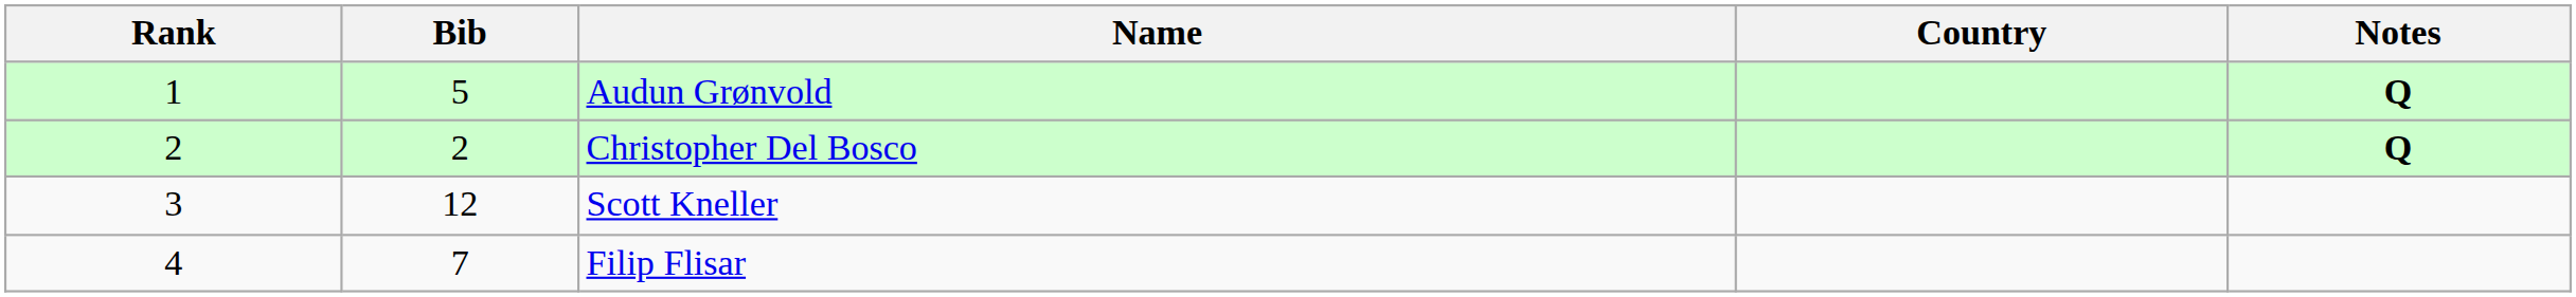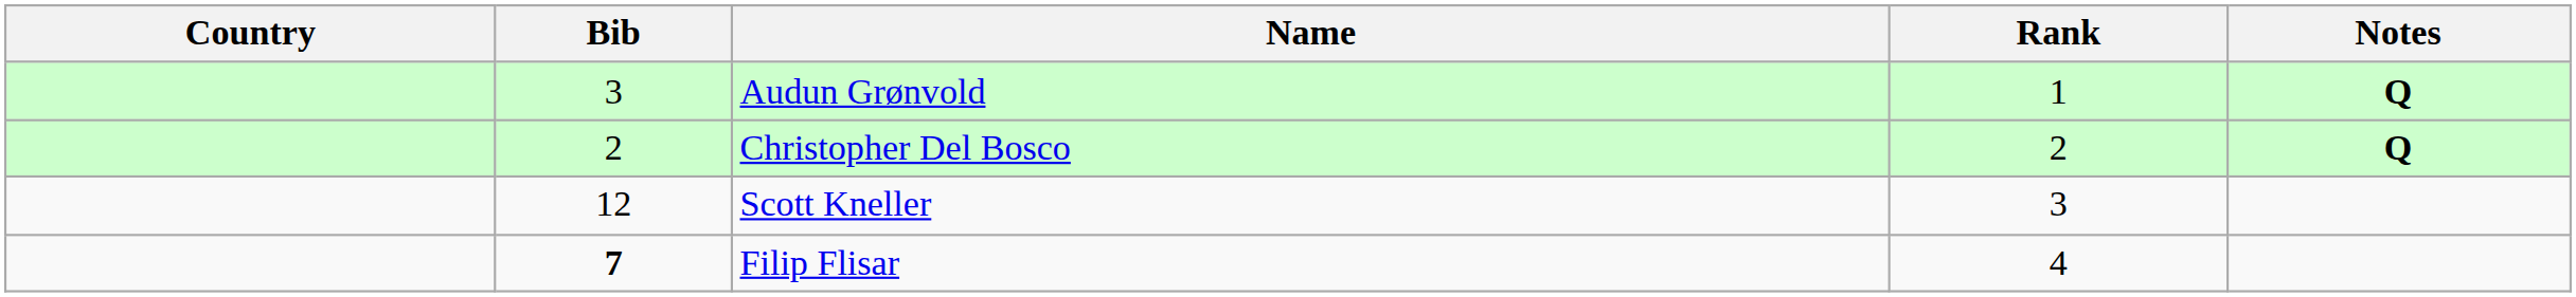columns swapped: Rank <-> Country
Audun Grønvold | Bib: 5 -> 3
Filip Flisar | Bib: normal -> bold
